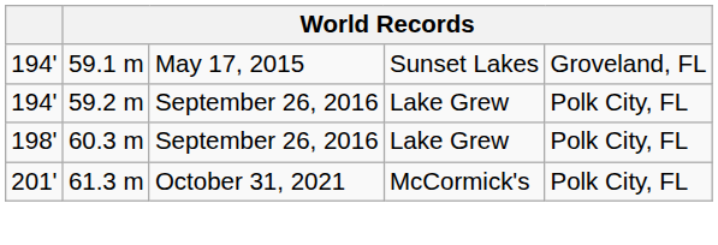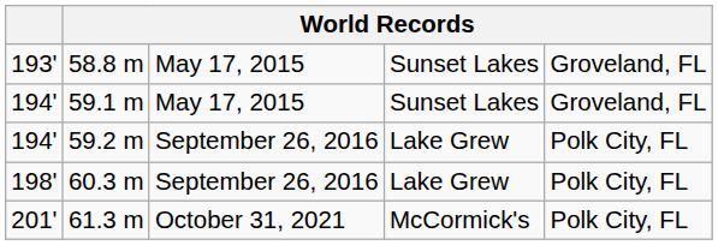+ row: 193' | 58.8 m | May 17, 2015 | Sunset Lakes | Groveland, FL
